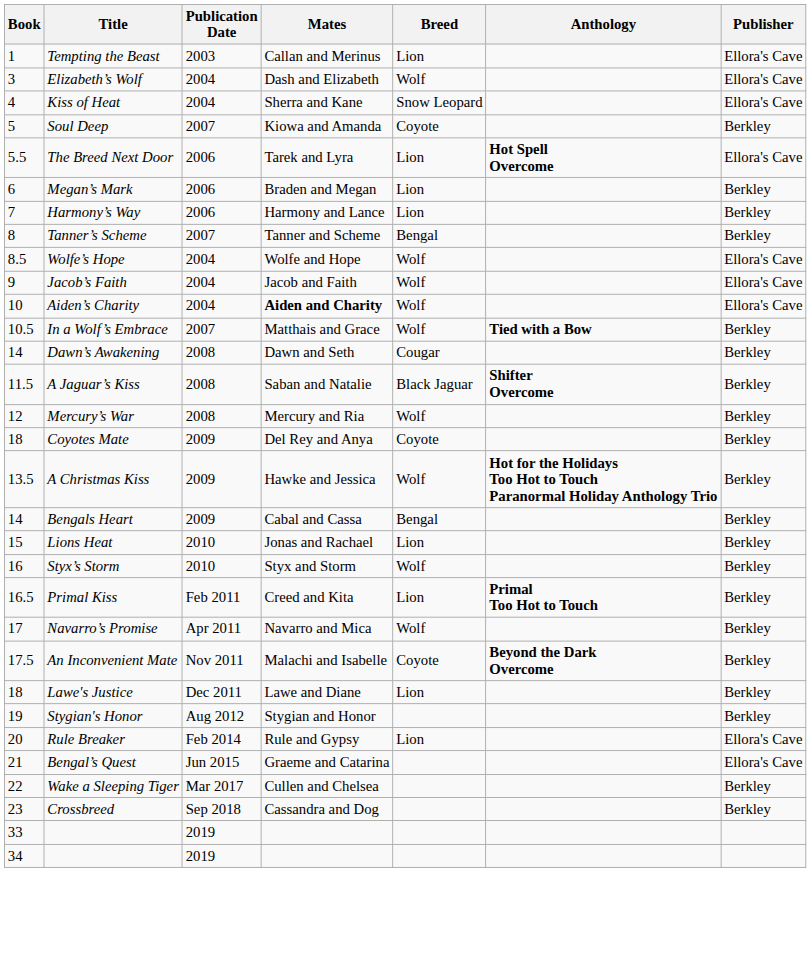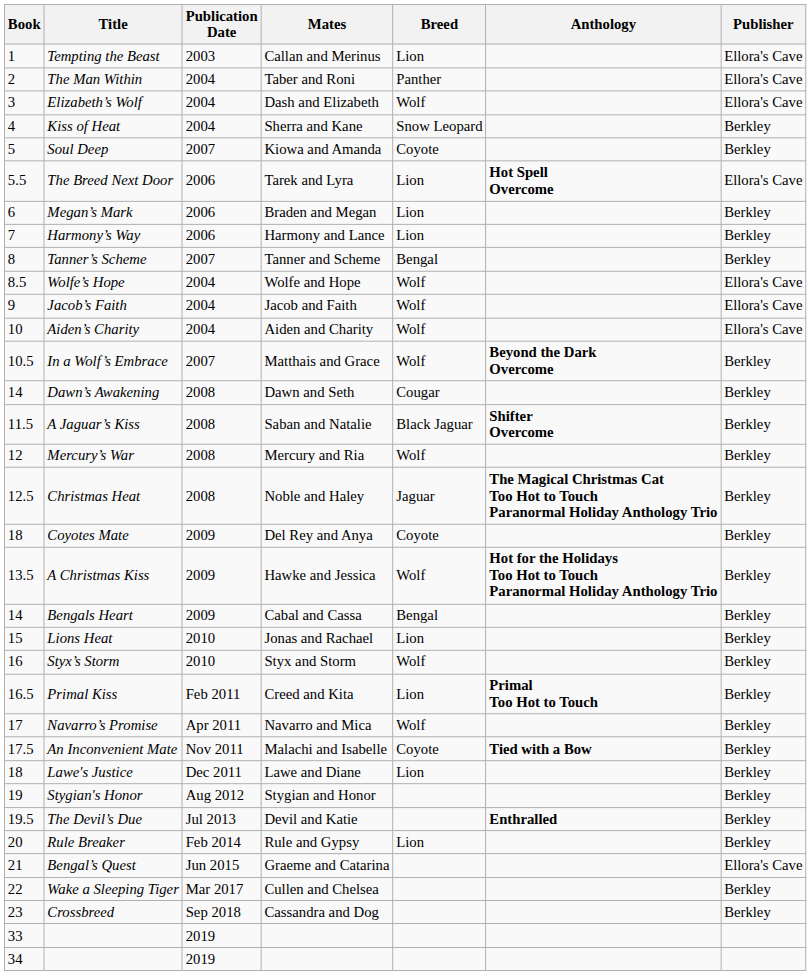+ row: 2 | The Man Within | 2004 | Taber and Roni | Panther | Ellora's Cave
Kiss of Heat | Publisher: Ellora's Cave -> Berkley
Aiden’s Charity | Mates: bold -> normal
In a Wolf’s Embrace | Anthology: Tied with a Bow -> Beyond the Dark Overcome
+ row: 12.5 | Christmas Heat | 2008 | Noble and Haley | Jaguar | The Magical Christmas Cat Too Hot to Touch Paranormal Holiday Anthology Trio | Berkley
An Inconvenient Mate | Anthology: Beyond the Dark Overcome -> Tied with a Bow
+ row: 19.5 | The Devil’s Due | Jul 2013 | Devil and Katie | Enthralled | Berkley
Rule Breaker | Publisher: Ellora's Cave -> Berkley
